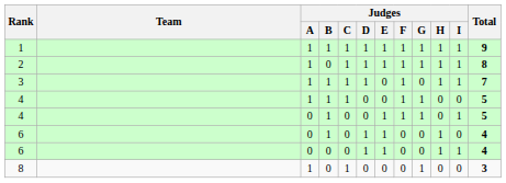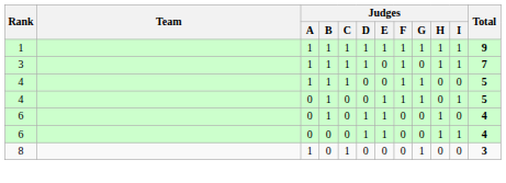- row: 2 | 1 | 0 | 1 | 1 | 1 | 1 | 1 | 1 | 1 | 8
